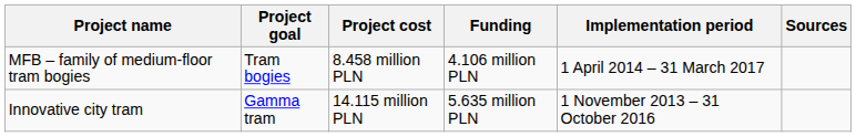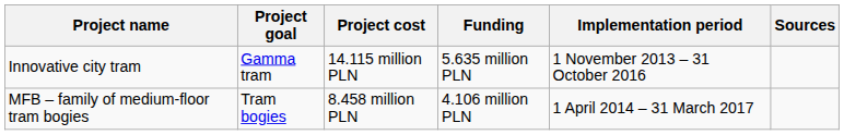rows swapped: Innovative city tram <-> MFB – family of medium-floor tram bogies
